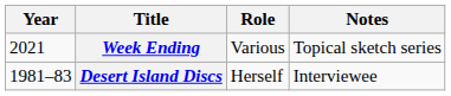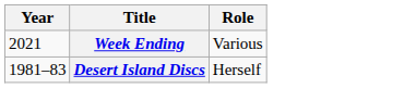- column: Notes | Topical sketch series | Interviewee
